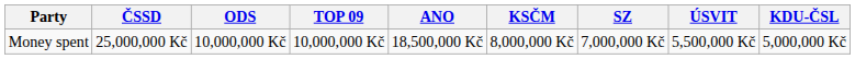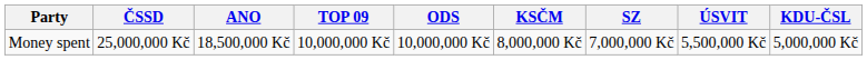columns swapped: ANO <-> ODS
